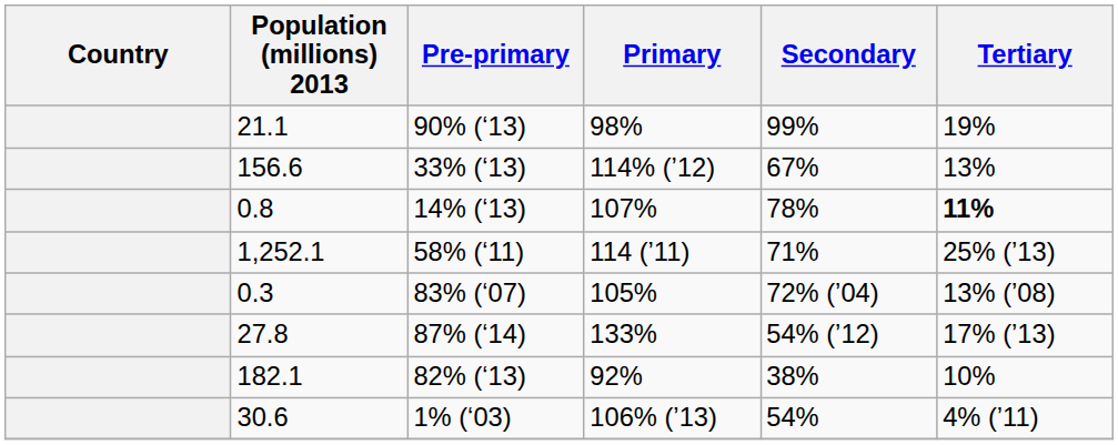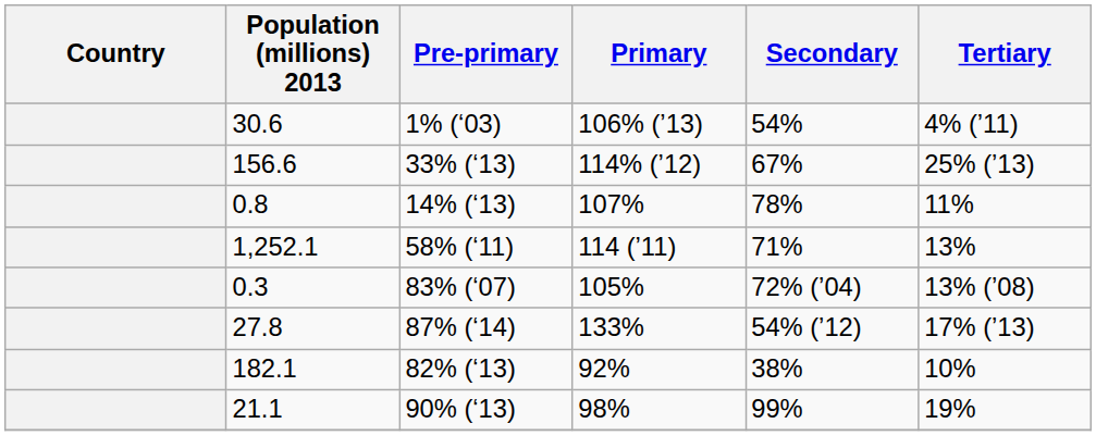rows swapped: 30.6 <-> 21.1
156.6 | Tertiary: 13% -> 25% (’13)
0.8 | Tertiary: bold -> normal
1,252.1 | Tertiary: 25% (’13) -> 13%
